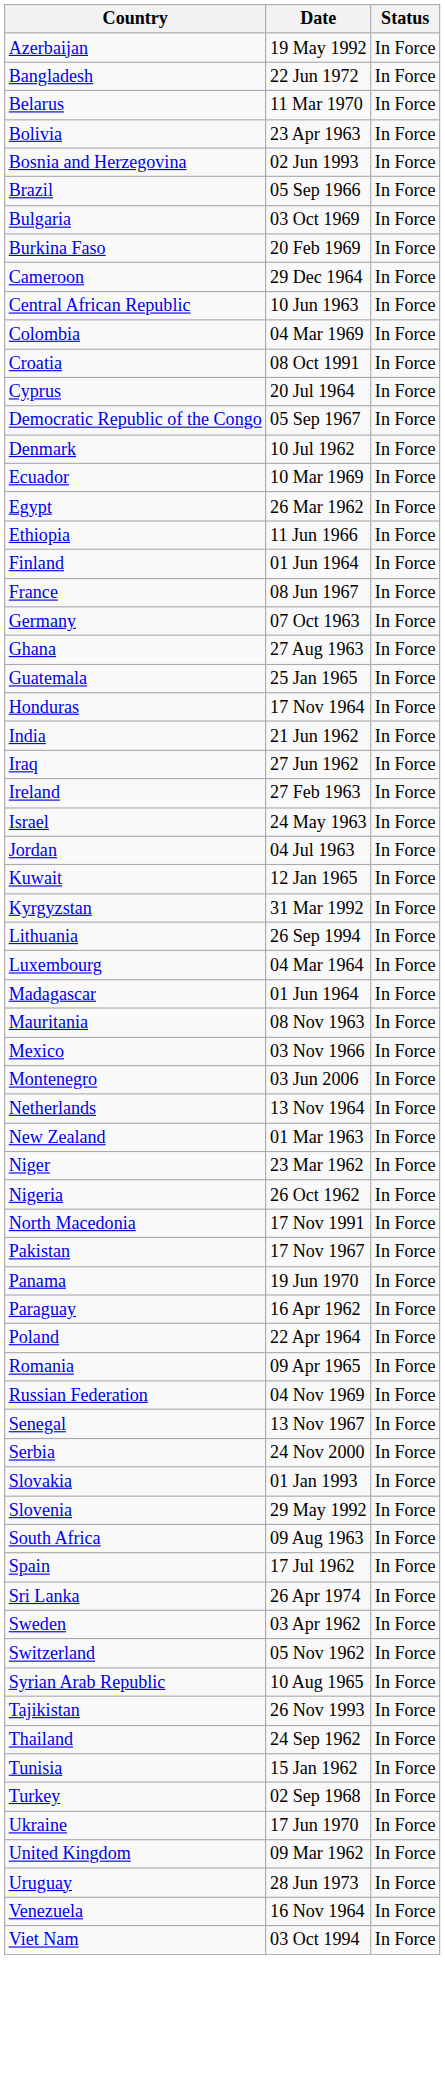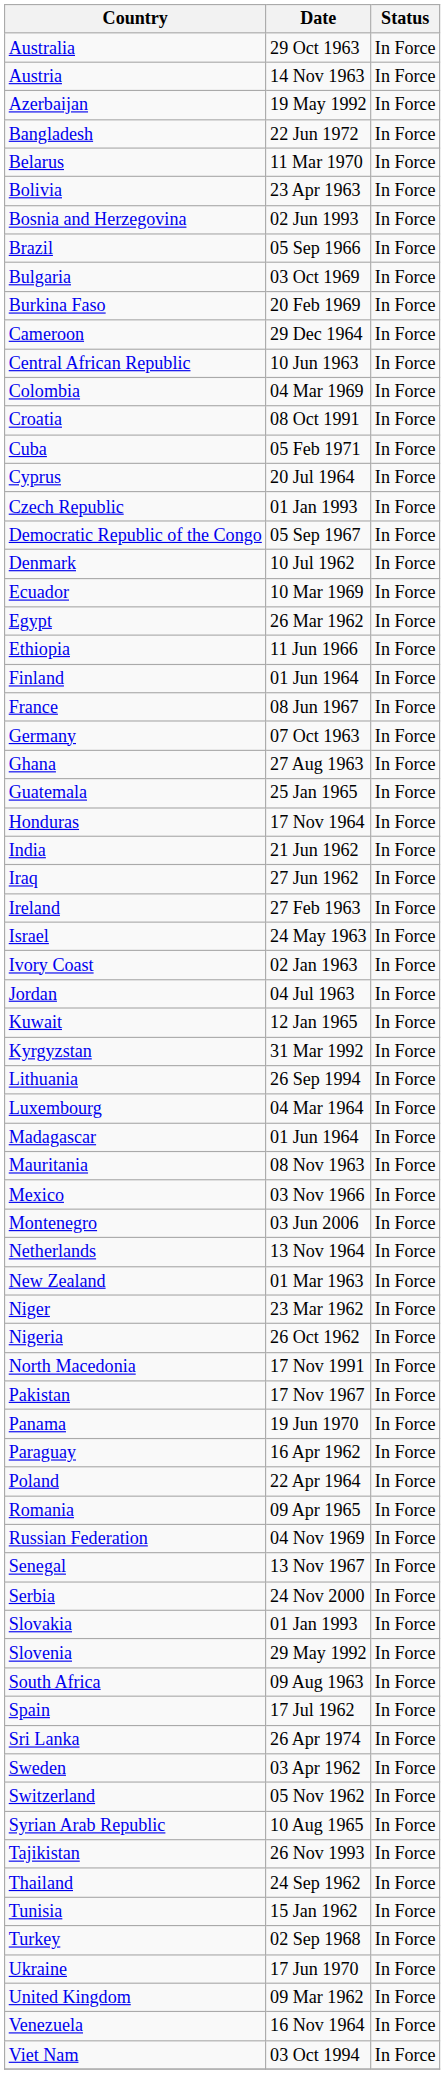+ row: Australia | 29 Oct 1963 | In Force
+ row: Austria | 14 Nov 1963 | In Force
+ row: Cuba | 05 Feb 1971 | In Force
+ row: Czech Republic | 01 Jan 1993 | In Force
+ row: Ivory Coast | 02 Jan 1963 | In Force
- row: Uruguay | 28 Jun 1973 | In Force
